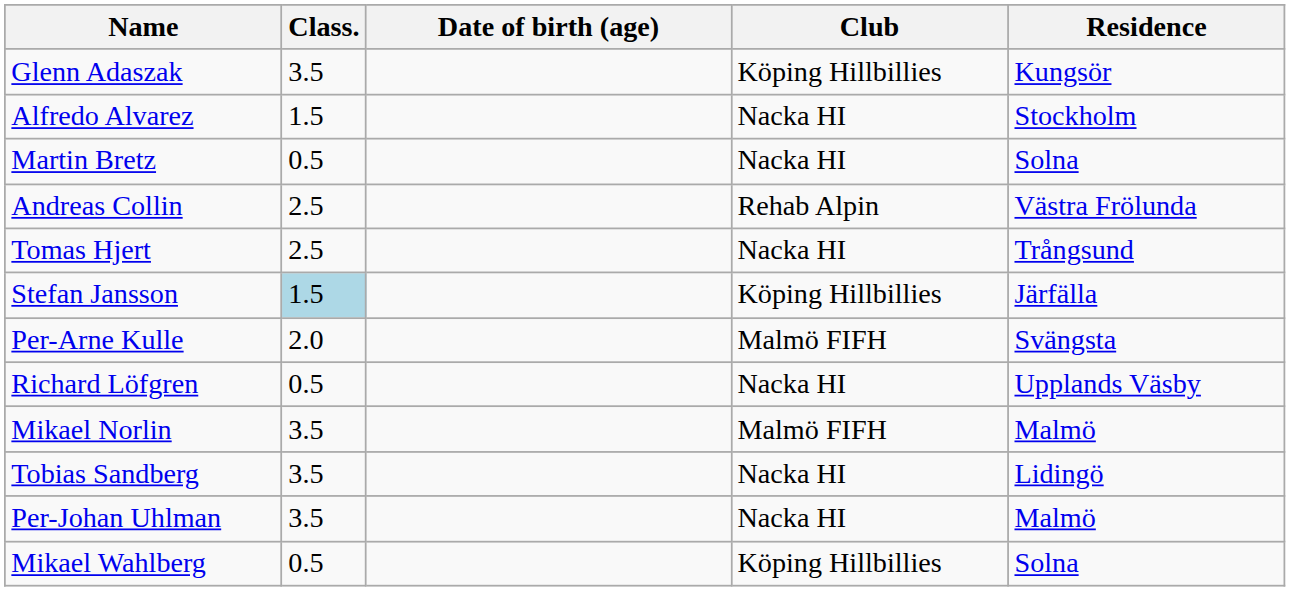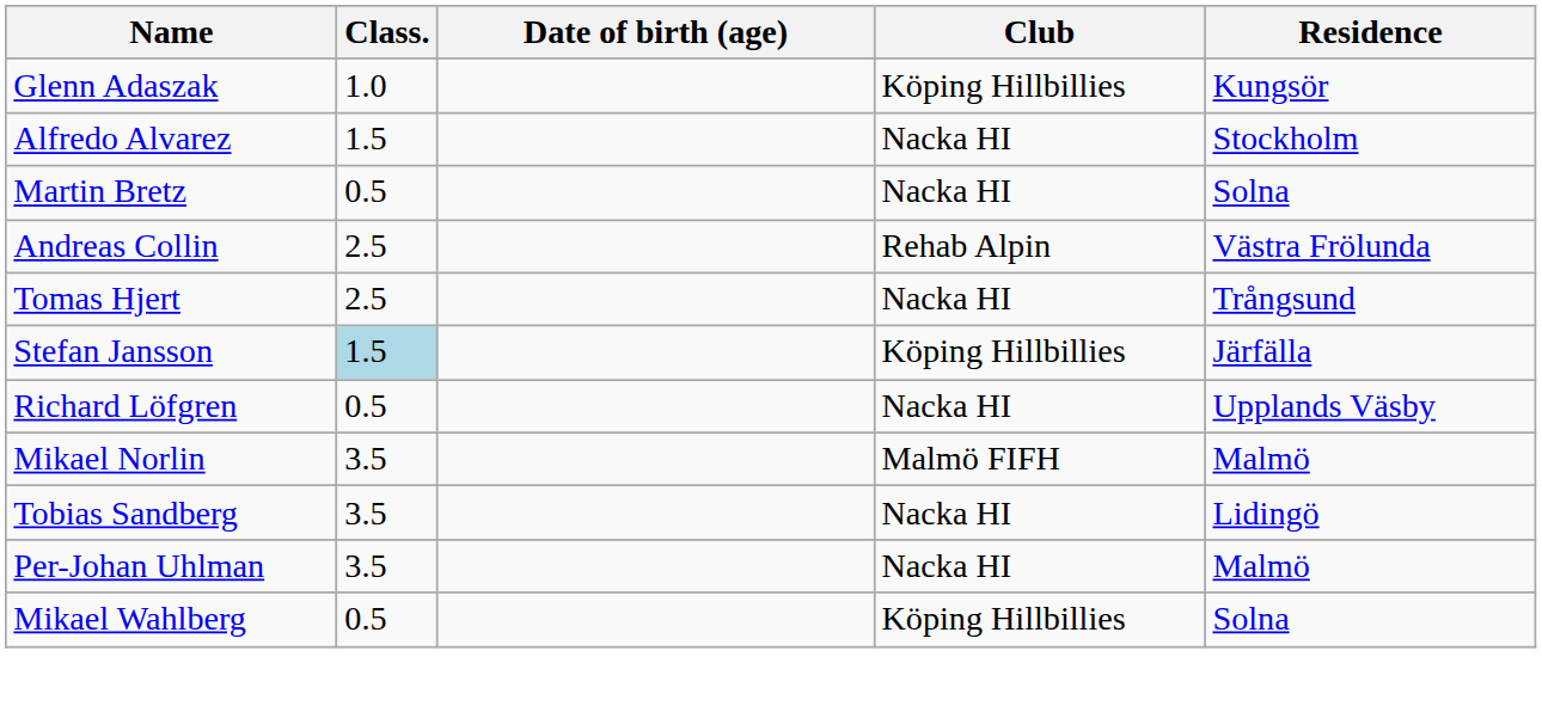Glenn Adaszak | Class.: 3.5 -> 1.0
- row: Per-Arne Kulle | 2.0 | Malmö FIFH | Svängsta
